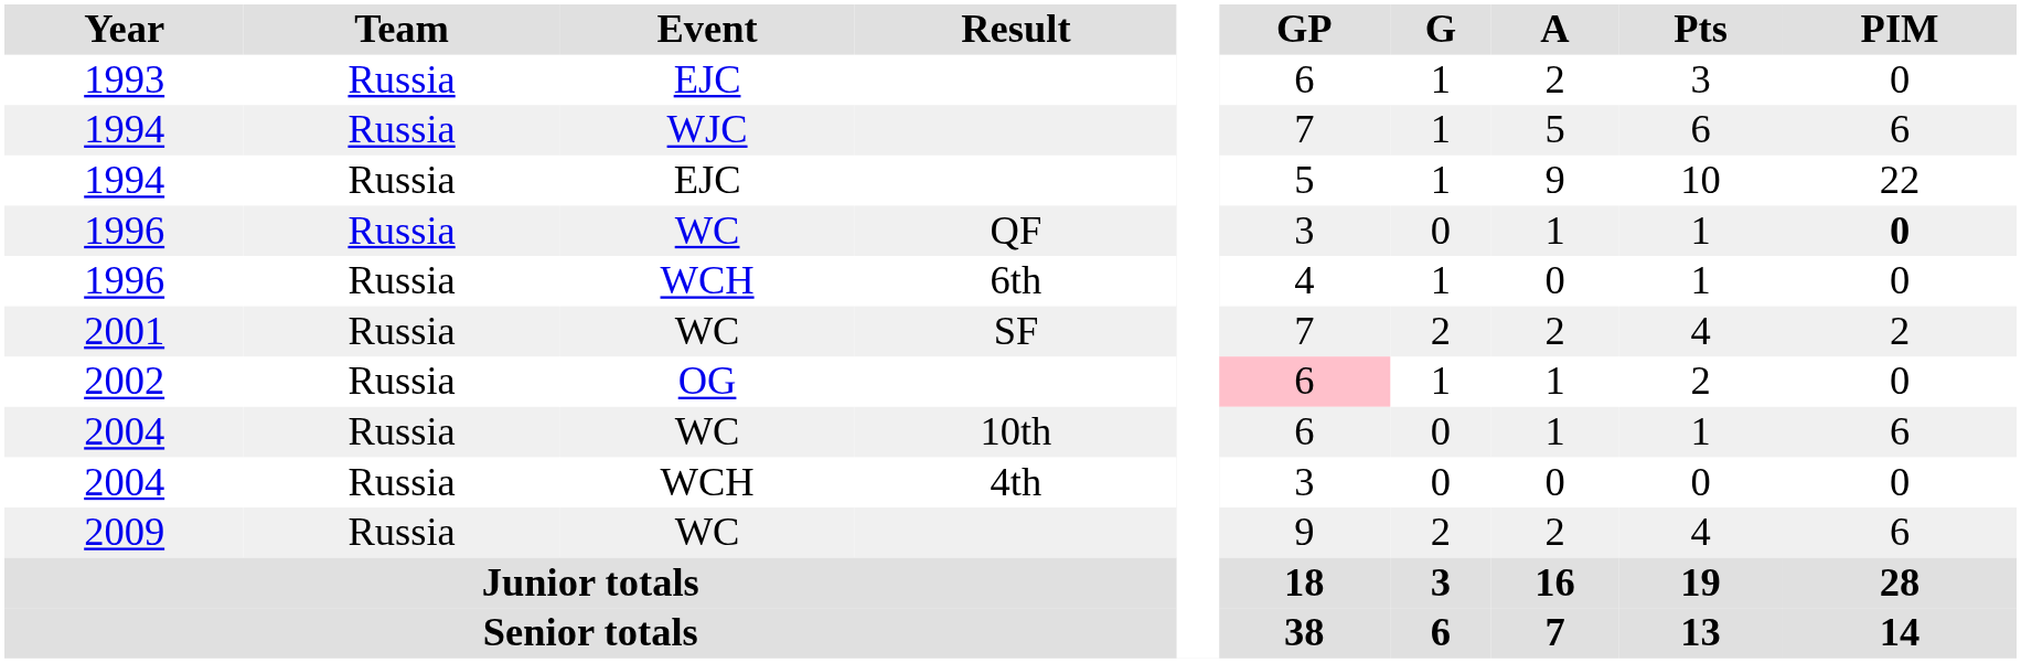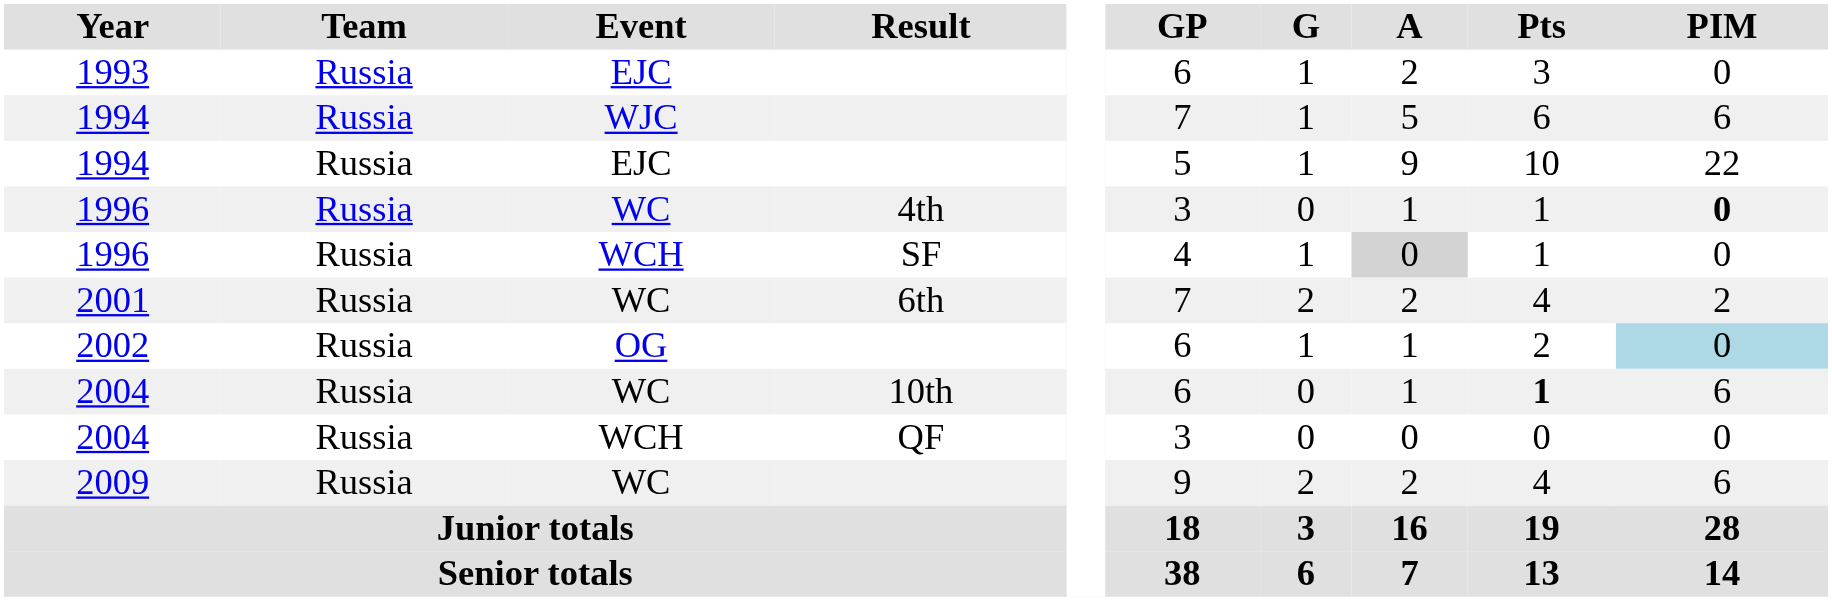1996 / WC | Result: QF -> 4th
1996 / WCH | Result: 6th -> SF
1996 / WCH | A: no background -> lightgrey background
2001 | Result: SF -> 6th
2002 | GP: pink background -> no background
2002 | PIM: no background -> lightblue background
2004 / WC | Pts: normal -> bold
2004 / WCH | Result: 4th -> QF
